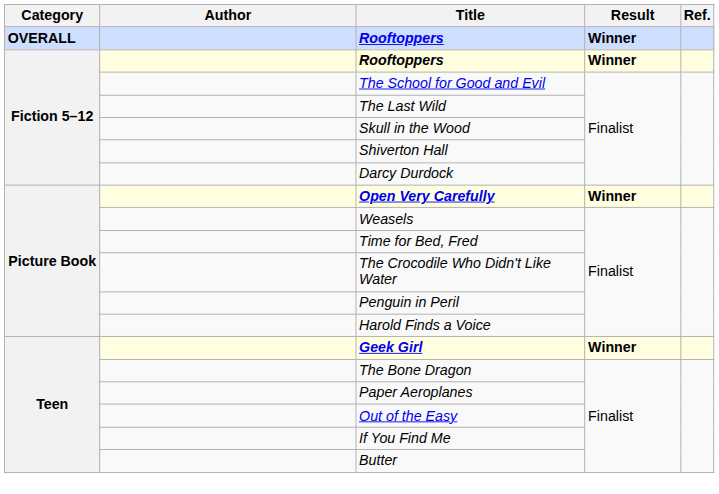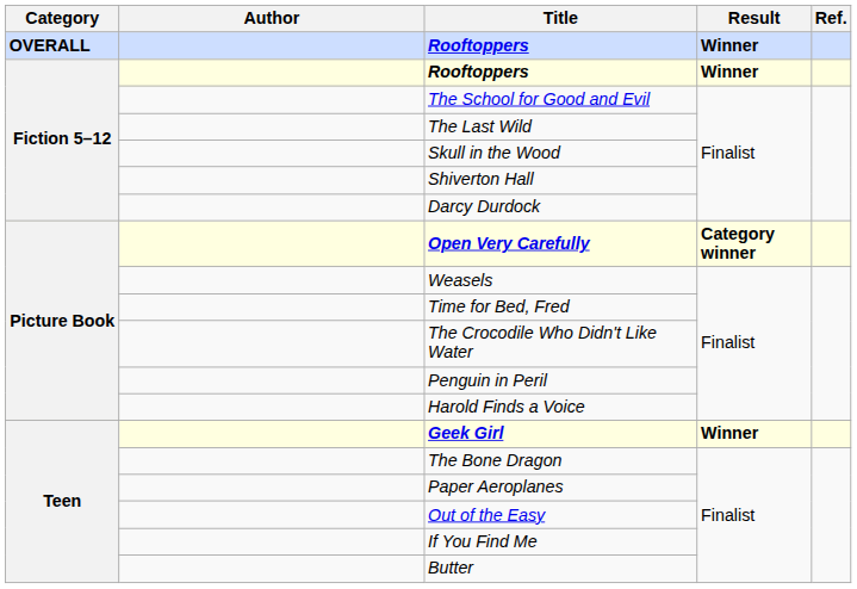Open Very Carefully | Result: Winner -> Category winner
